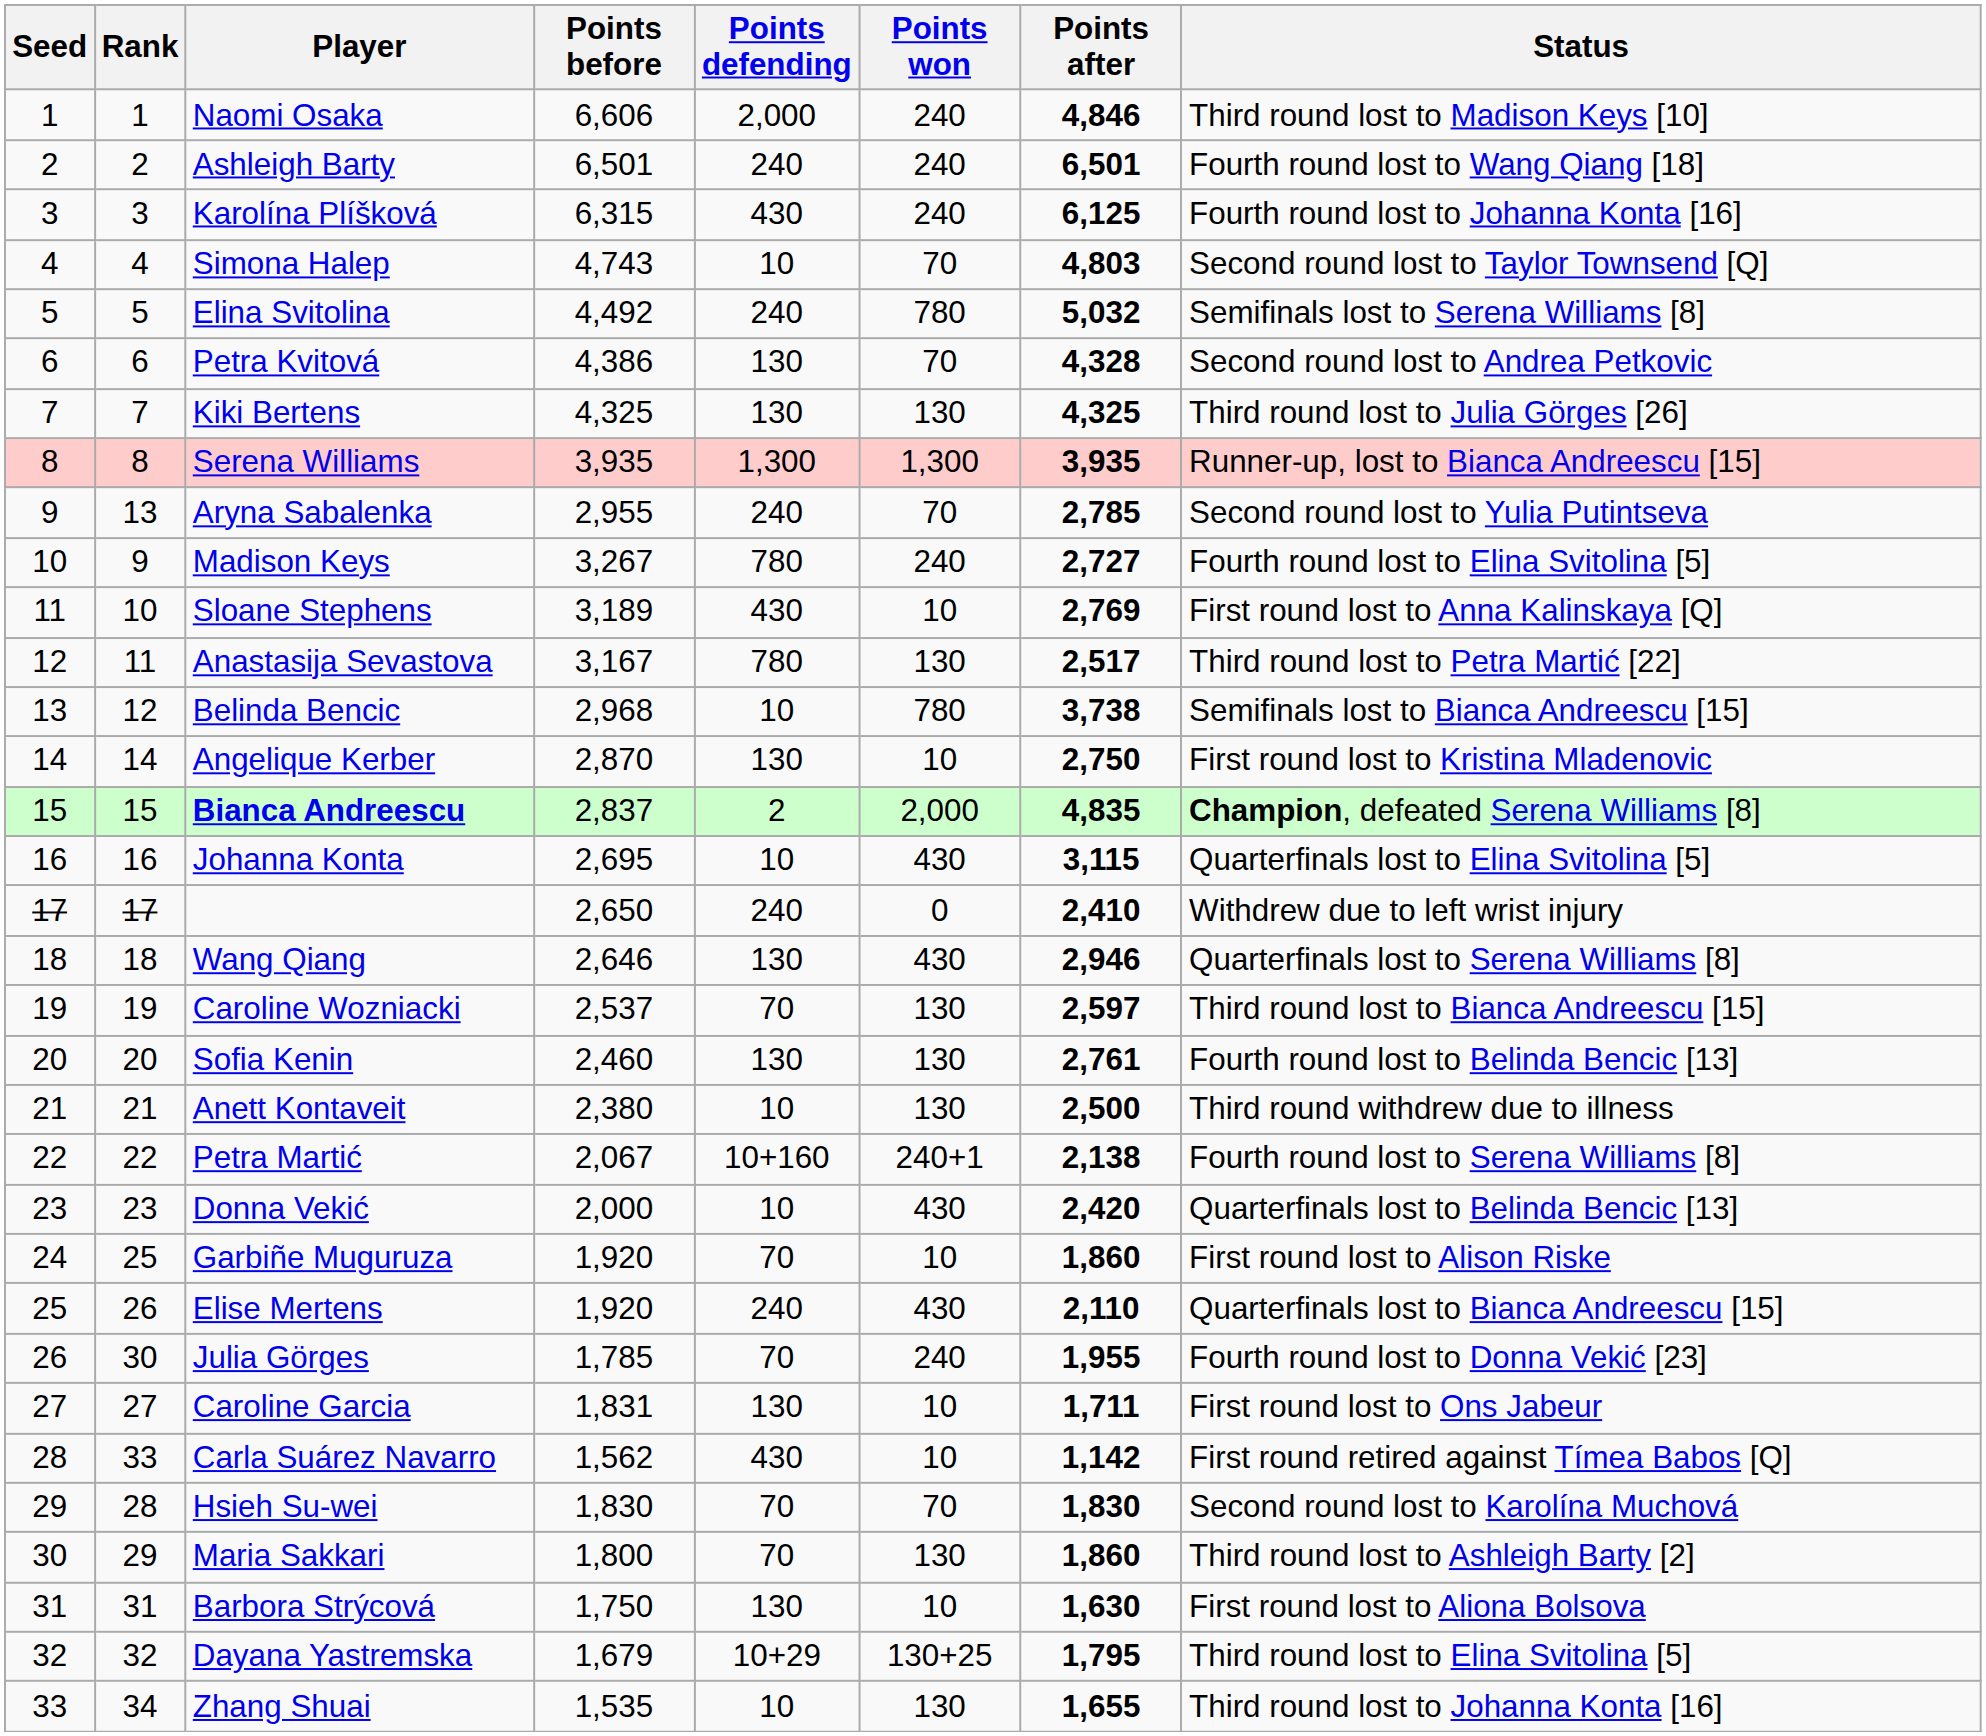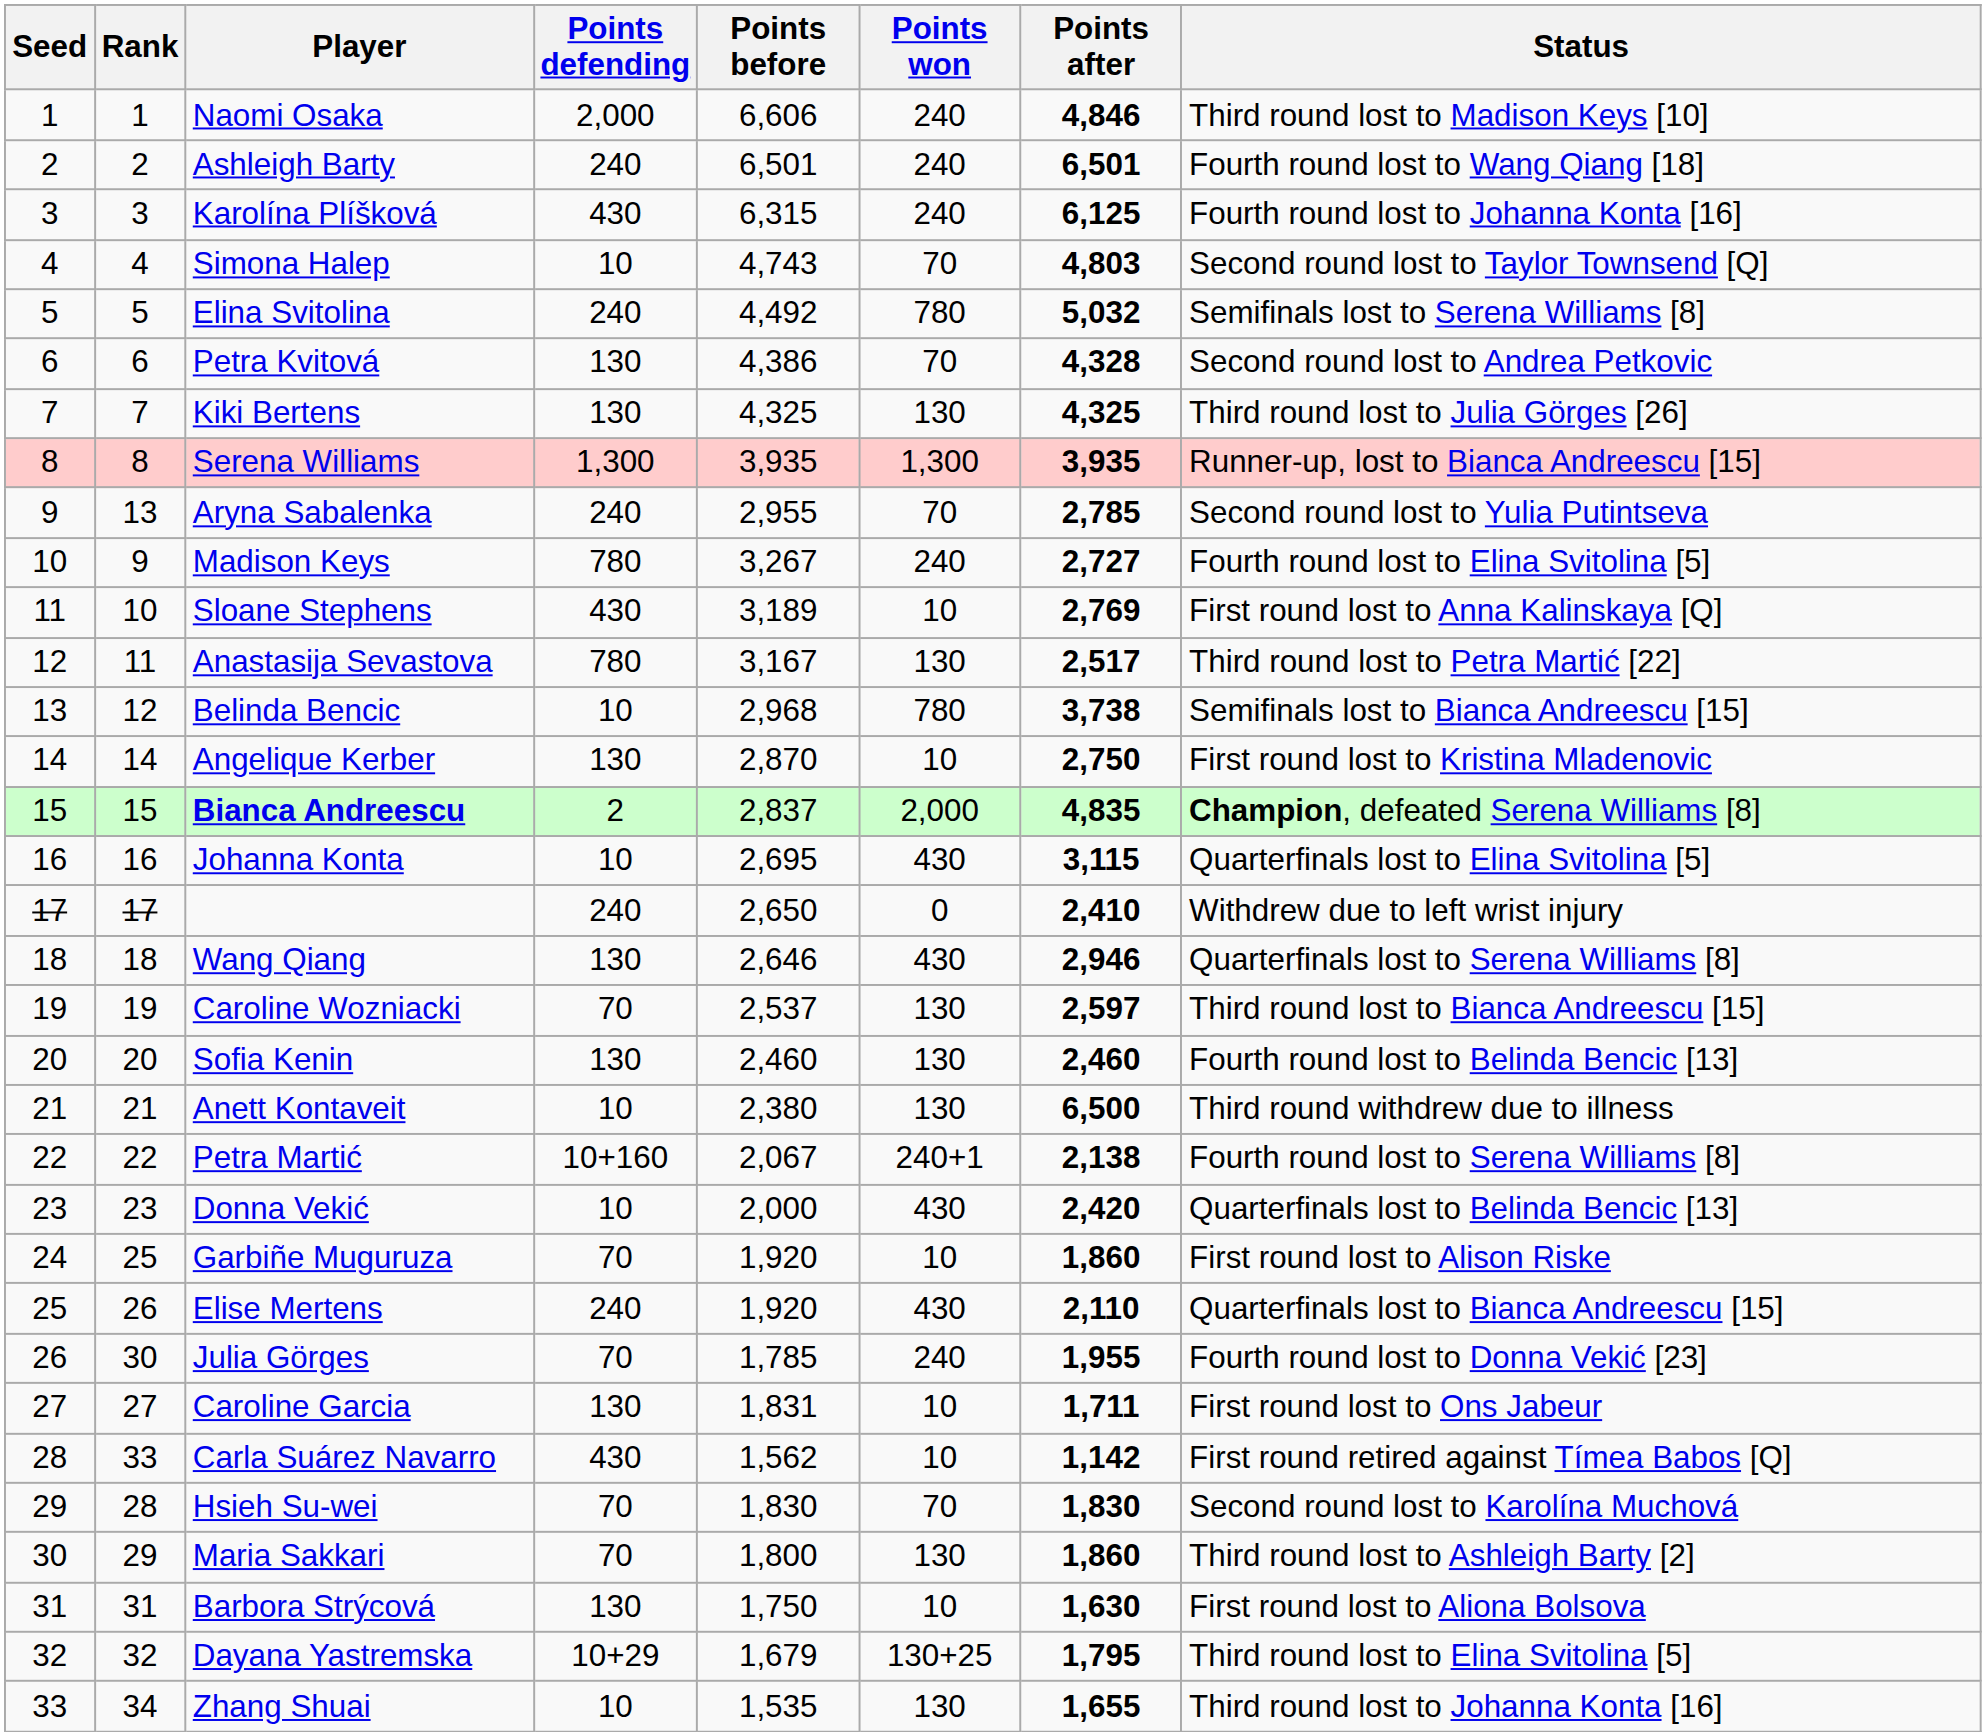columns swapped: Points before <-> Points defending
Sofia Kenin | Points after: 2,761 -> 2,460
Anett Kontaveit | Points after: 2,500 -> 6,500
